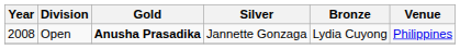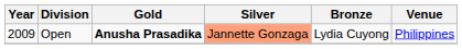Open | Year: 2008 -> 2009
Open | Silver: no background -> lightsalmon background
